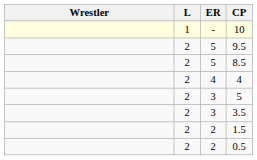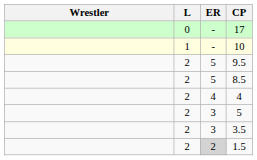+ row: 0 | - | 17
1.5 | ER: no background -> lightgrey background
- row: 2 | 2 | 0.5
